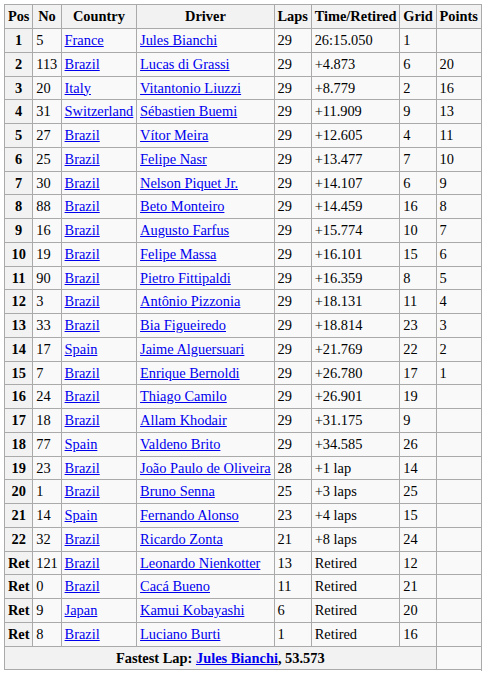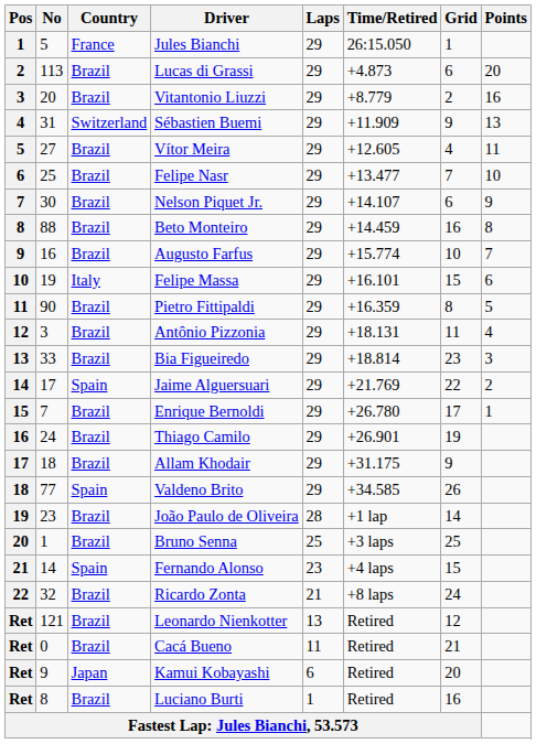Vitantonio Liuzzi | Country: Italy -> Brazil
Felipe Massa | Country: Brazil -> Italy
